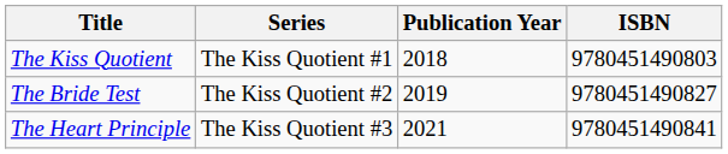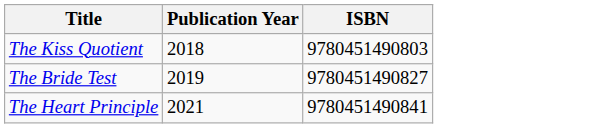- column: Series | The Kiss Quotient #1 | The Kiss Quotient #2 | The Kiss Quotient #3
